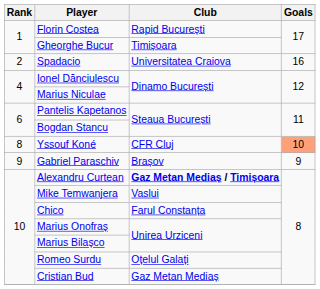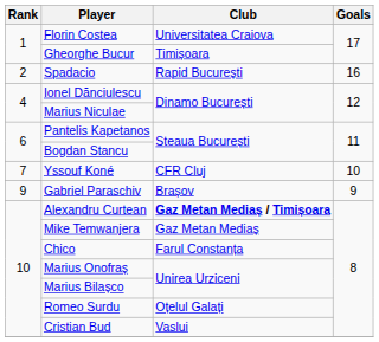Florin Costea | Club: Rapid București -> Universitatea Craiova
Spadacio | Club: Universitatea Craiova -> Rapid București
Yssouf Koné | Rank: 8 -> 7
Yssouf Koné | Goals: lightsalmon background -> no background
Mike Temwanjera | Club: Vaslui -> Gaz Metan Mediaș
Cristian Bud | Club: Gaz Metan Mediaș -> Vaslui
